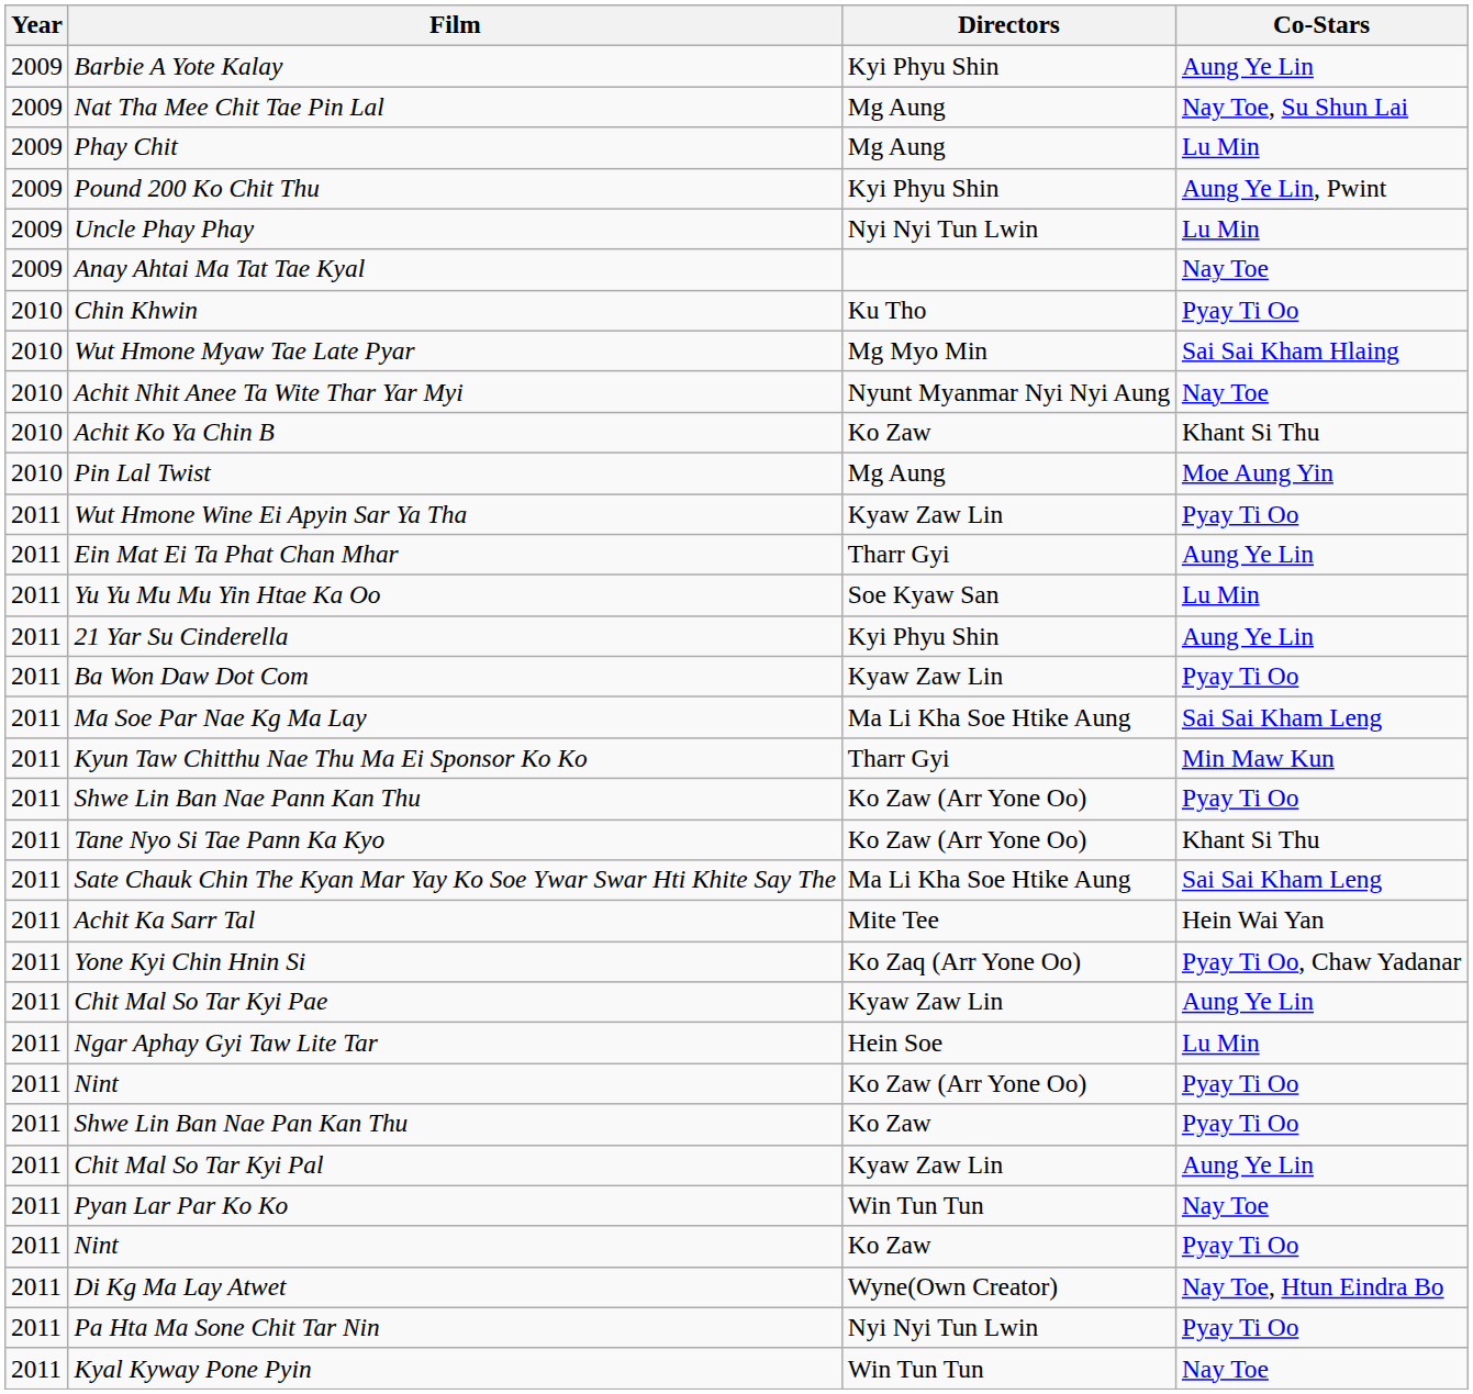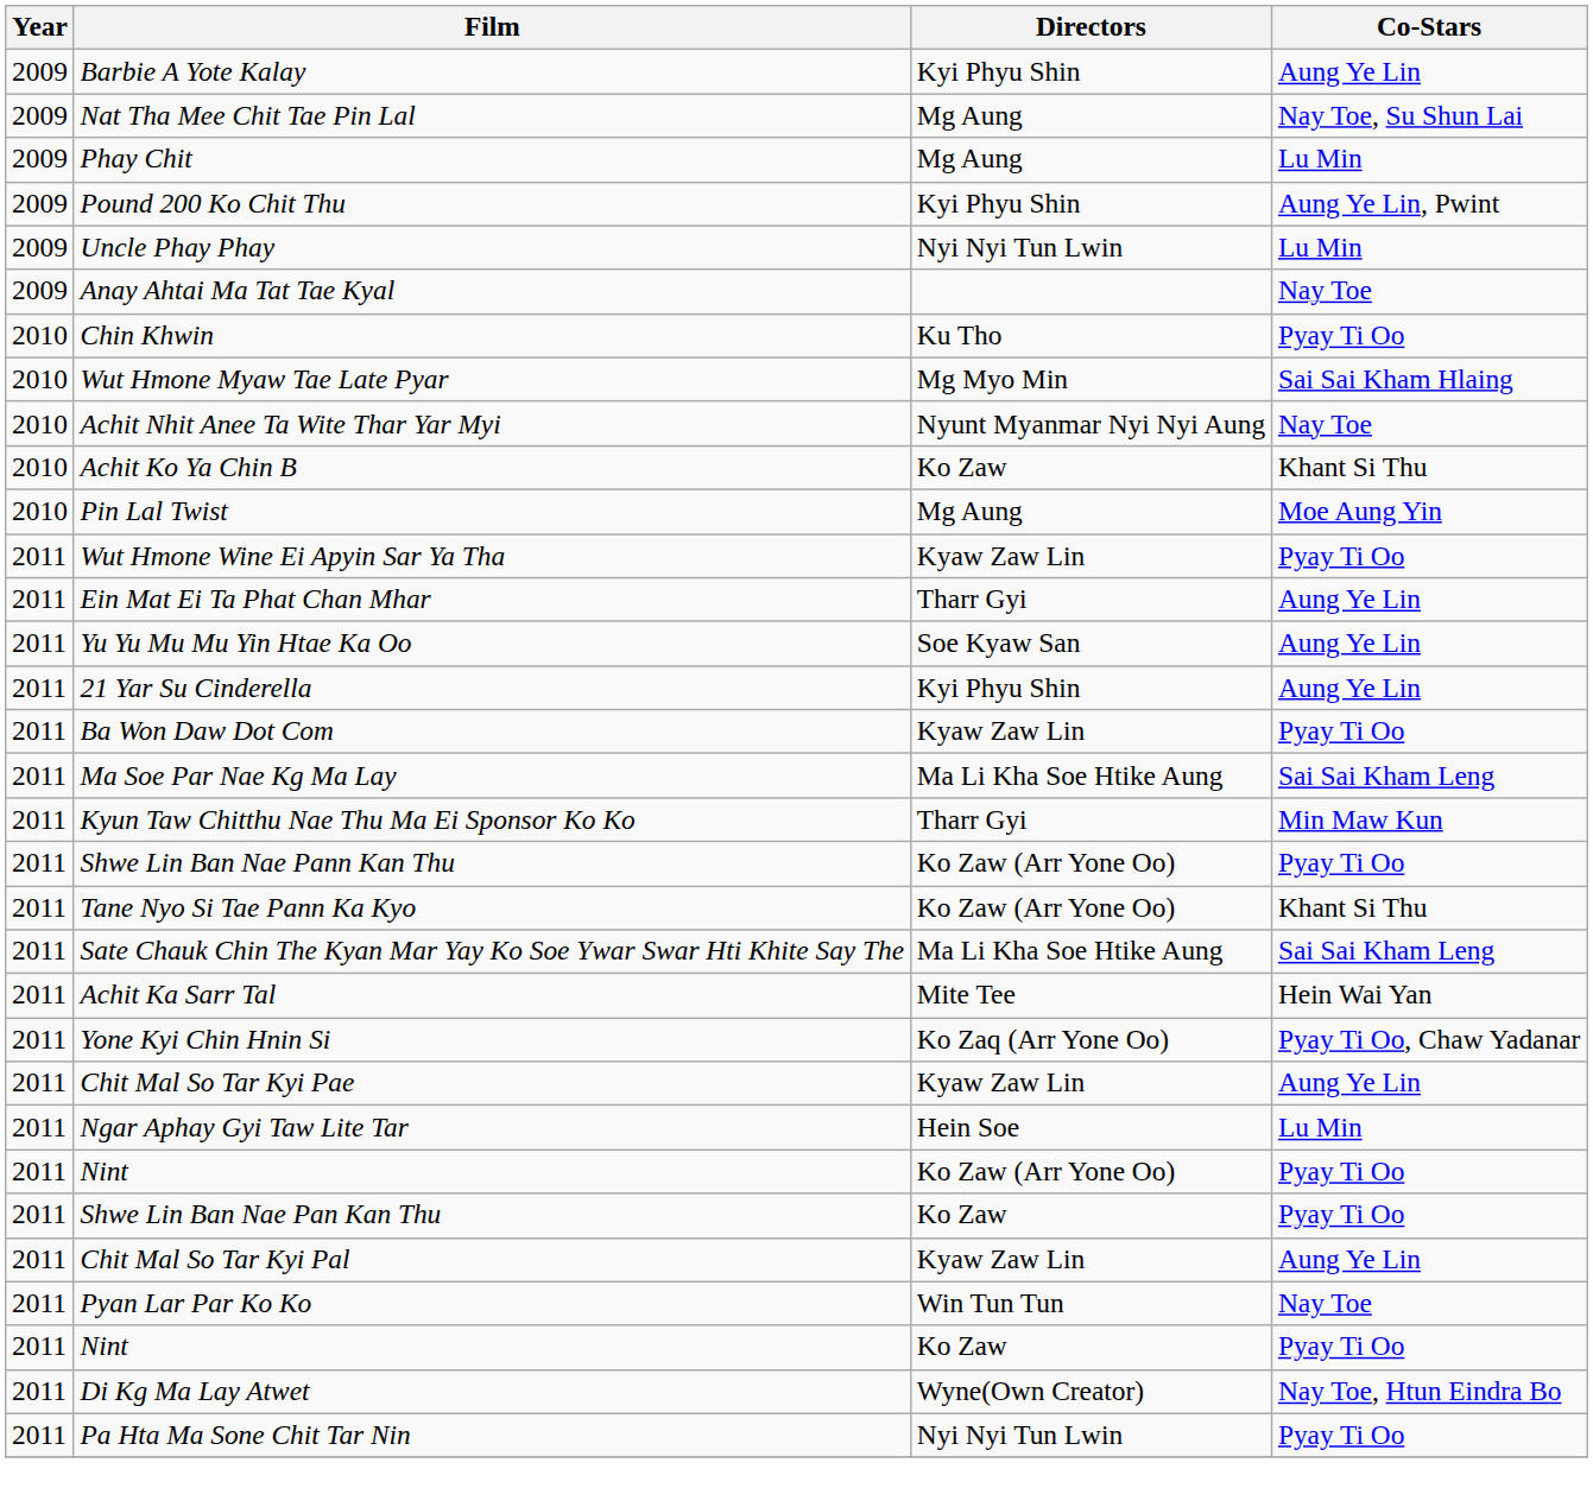Yu Yu Mu Mu Yin Htae Ka Oo | Co-Stars: Lu Min -> Aung Ye Lin
- row: 2011 | Kyal Kyway Pone Pyin | Win Tun Tun | Nay Toe
